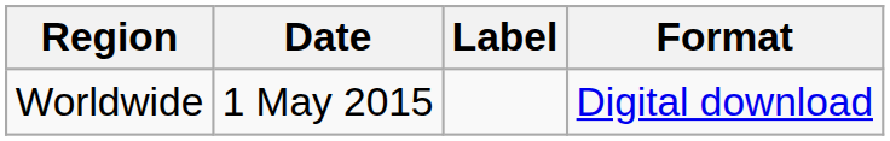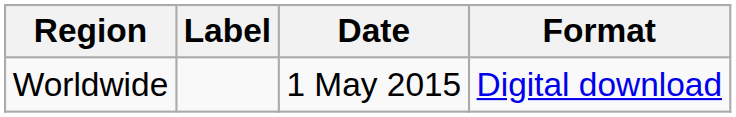columns swapped: Date <-> Label
